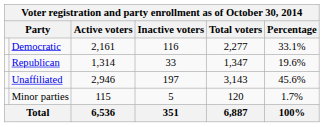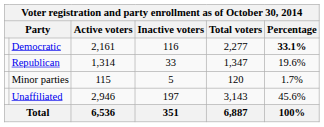Democratic | Percentage: normal -> bold
rows swapped: Unaffiliated <-> Minor parties
